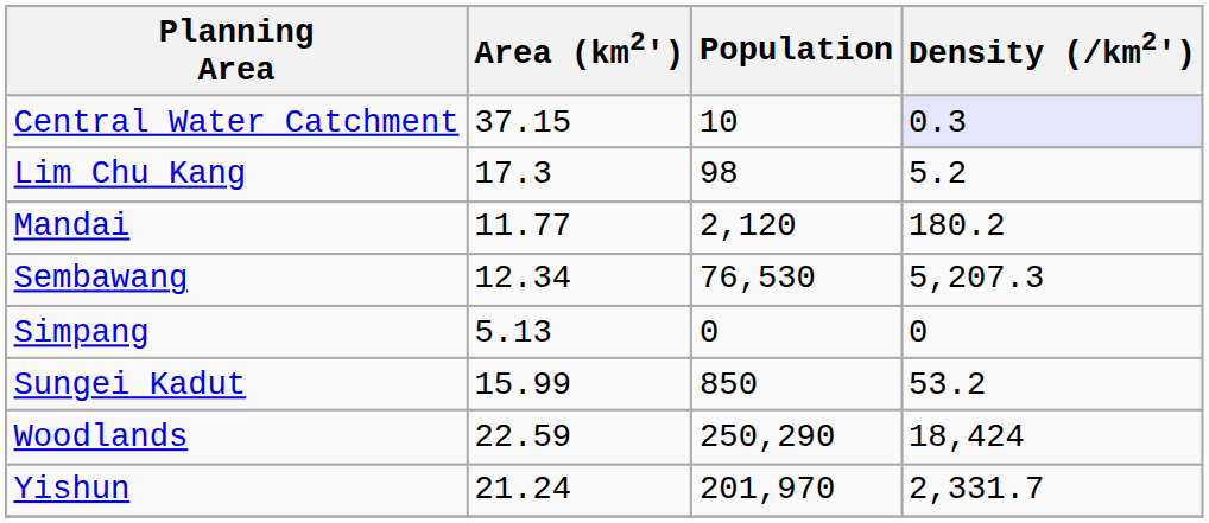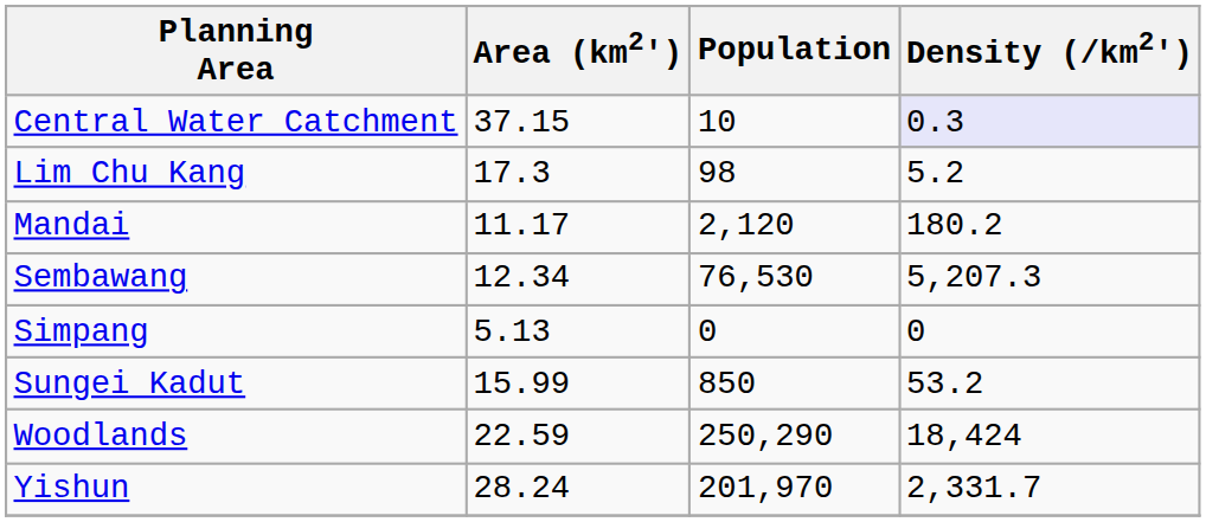Mandai | Area (km2'): 11.77 -> 11.17
Yishun | Area (km2'): 21.24 -> 28.24
